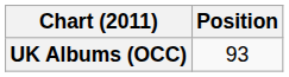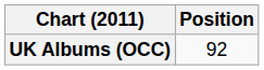UK Albums (OCC) | Position: 93 -> 92
